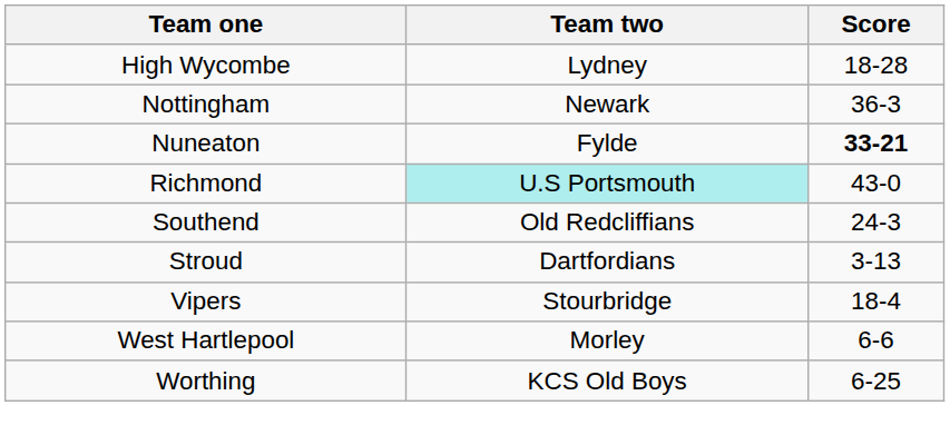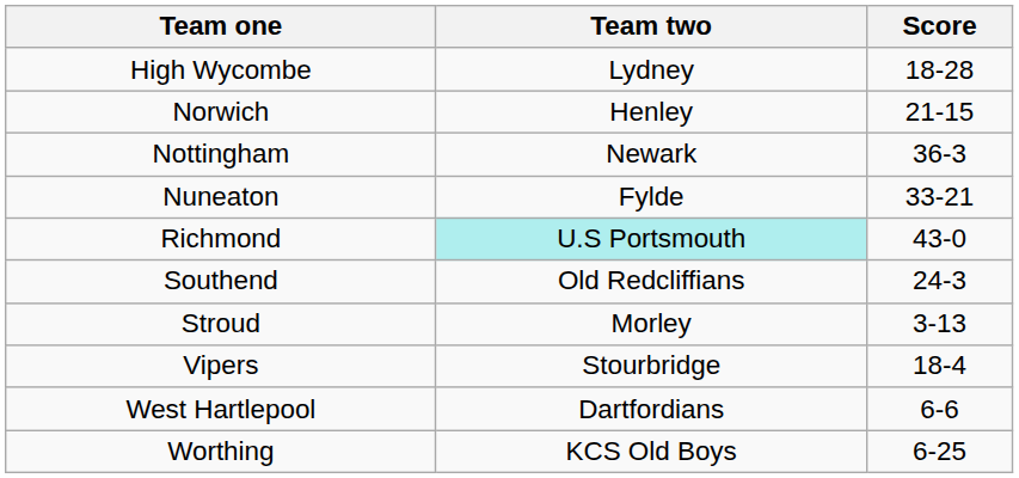+ row: Norwich | Henley | 21-15
Nuneaton | Score: bold -> normal
Stroud | Team two: Dartfordians -> Morley
West Hartlepool | Team two: Morley -> Dartfordians
